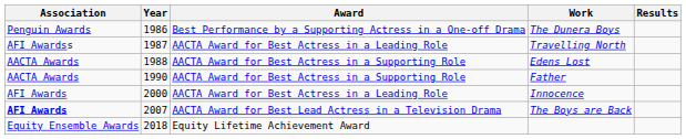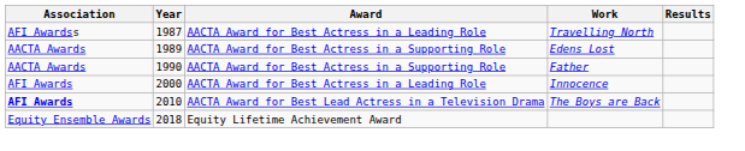- row: Penguin Awards | 1986 | Best Performance by a Supporting Actress in a One-off Drama | The Dunera Boys
Edens Lost | Year: 1988 -> 1989
The Boys are Back | Year: 2007 -> 2010
